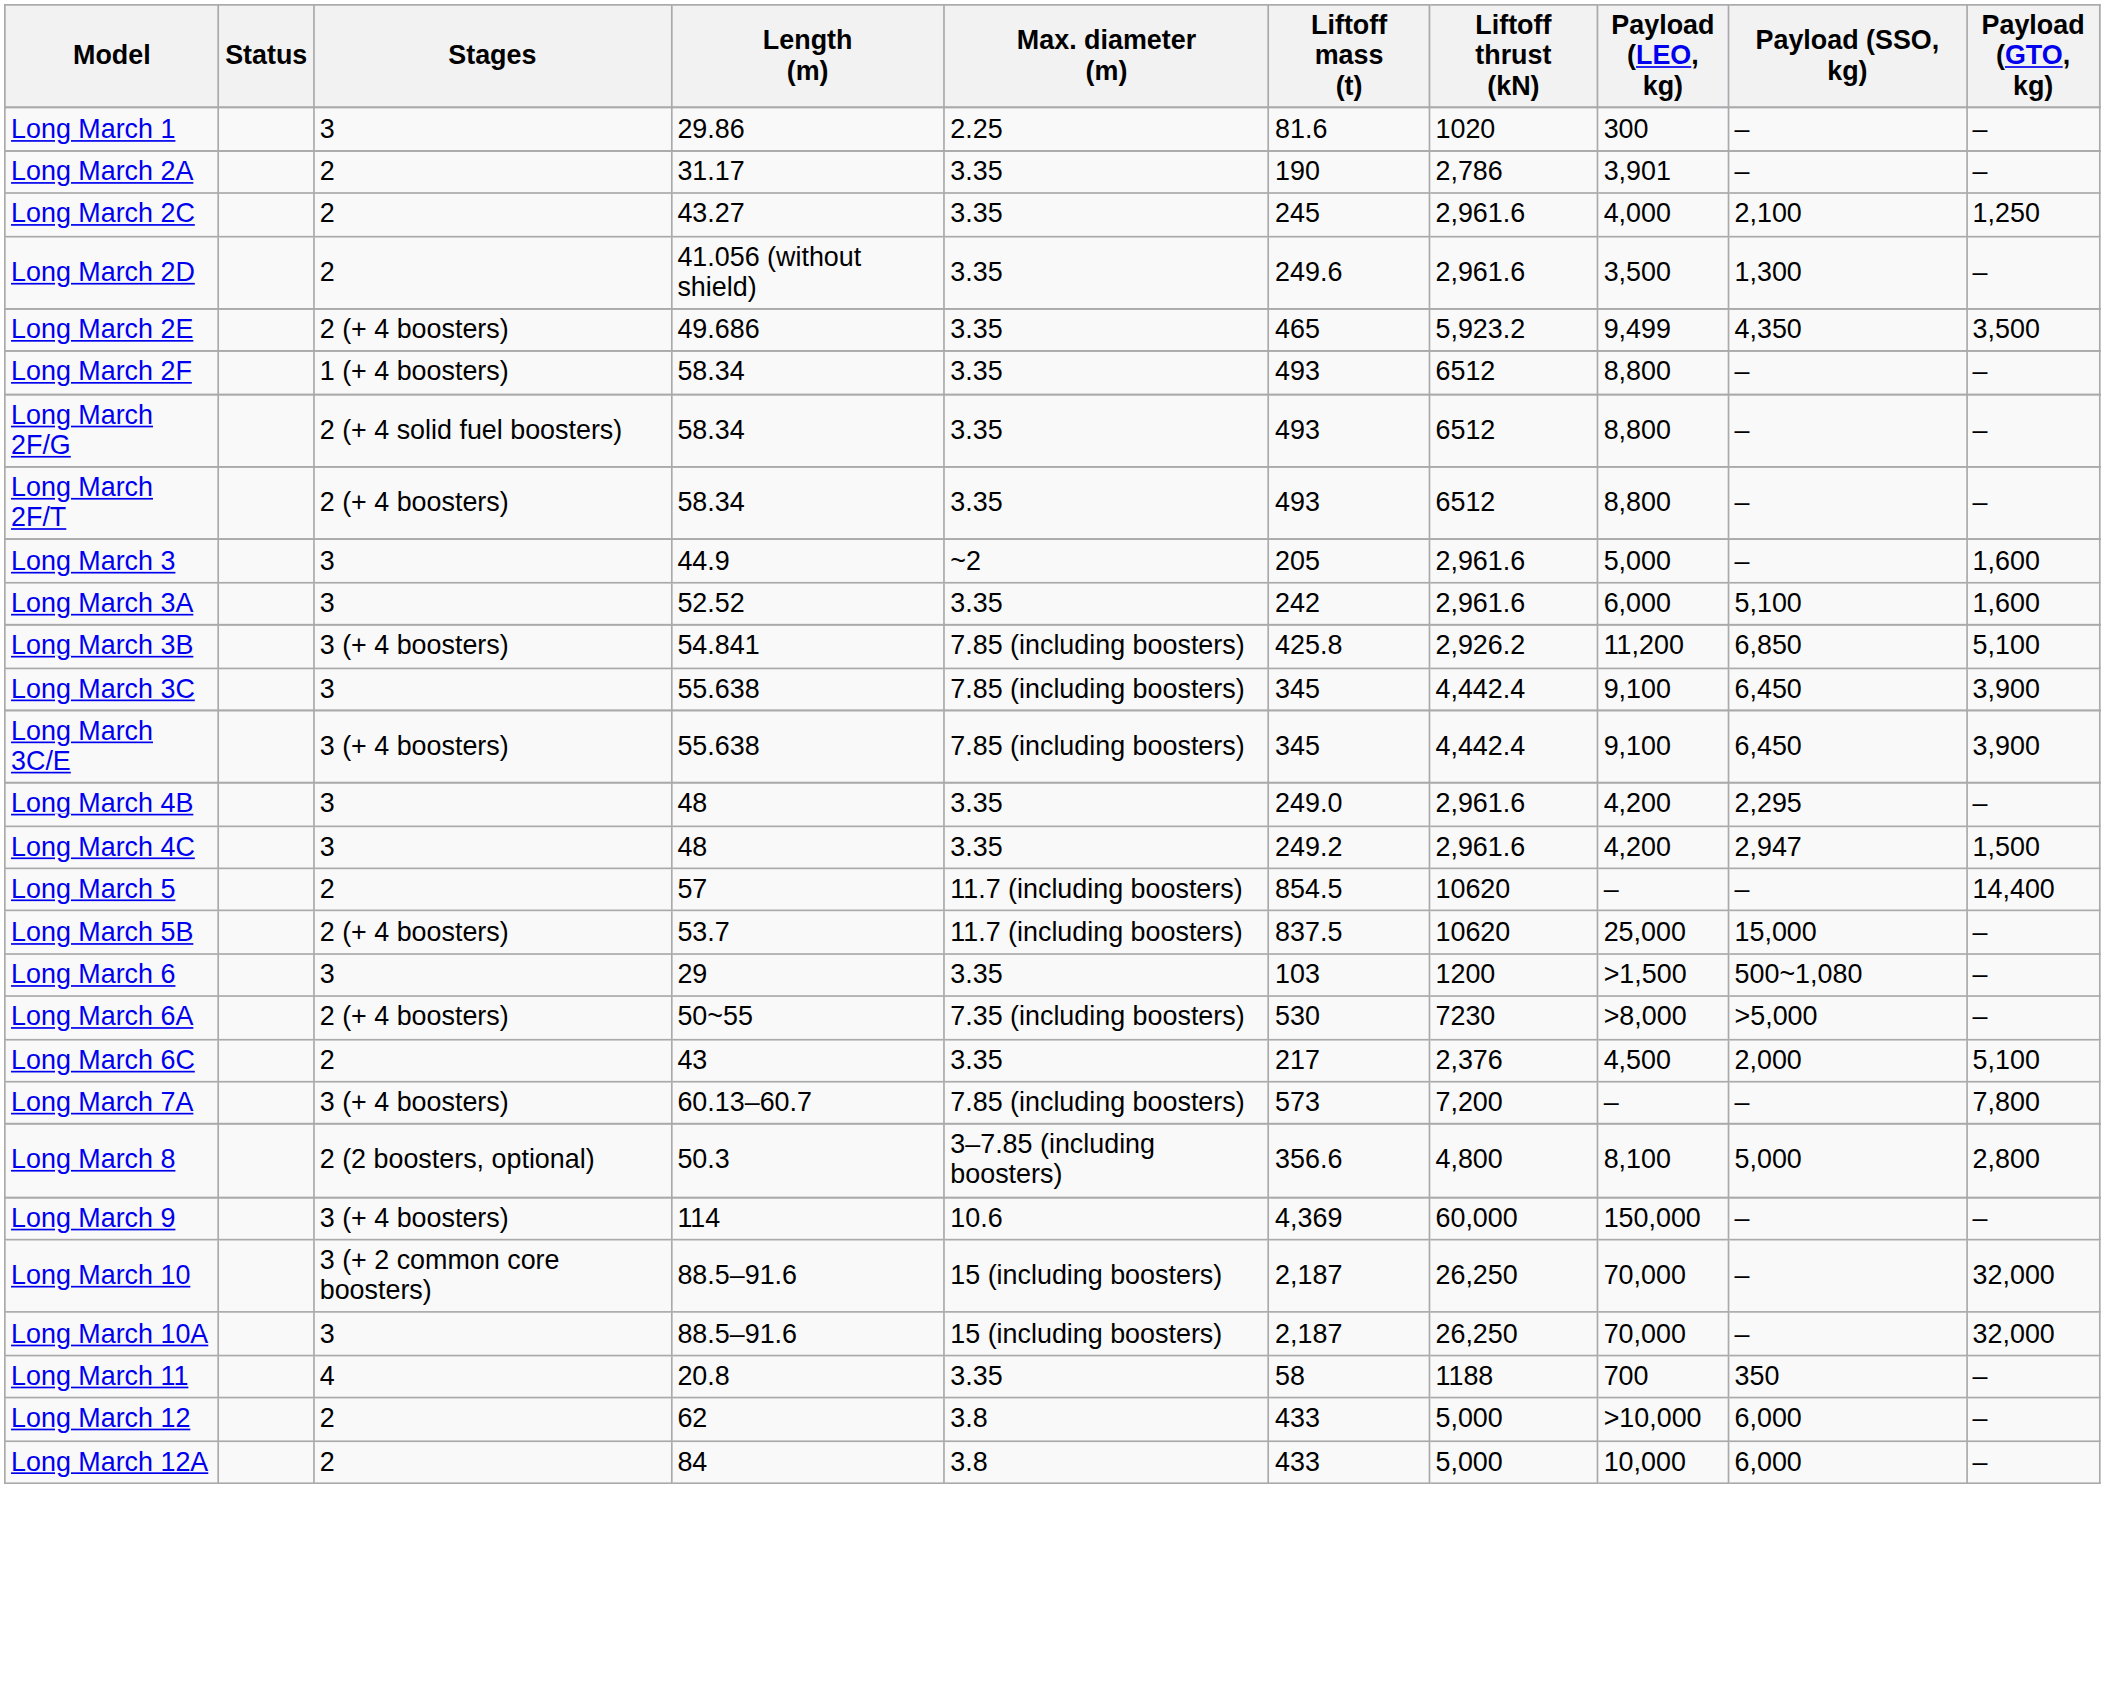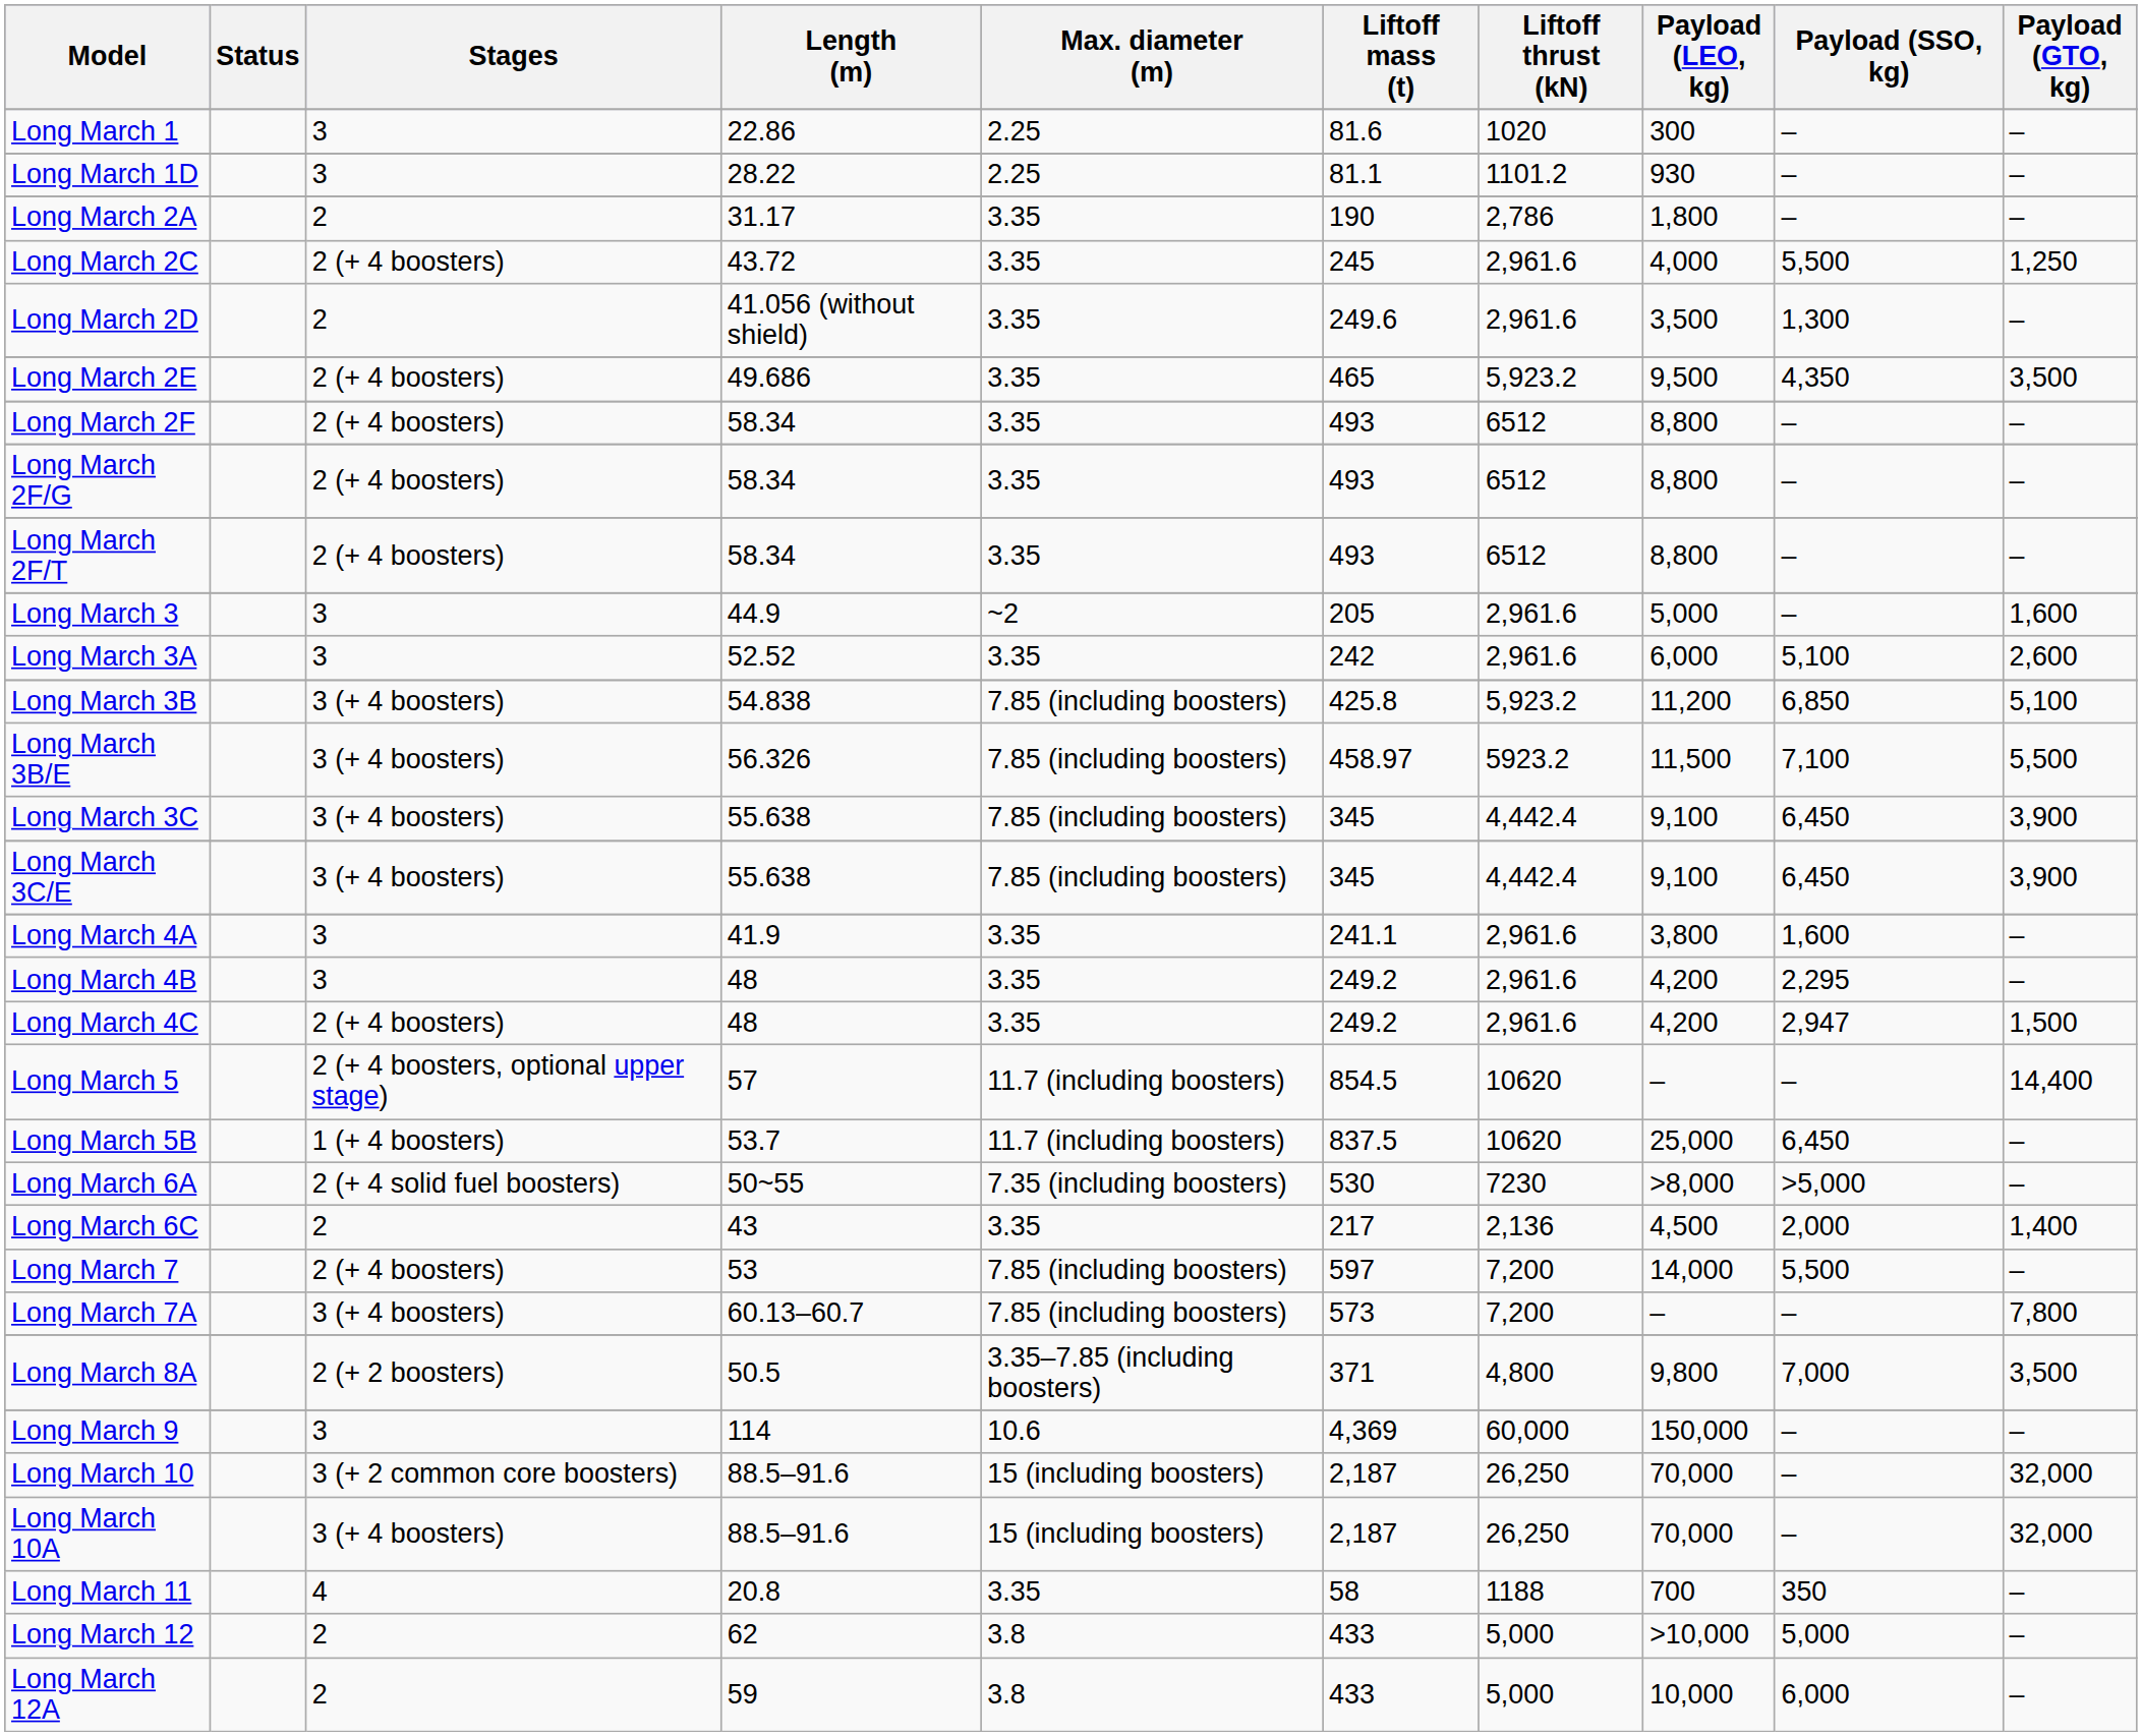Long March 1 | Length (m): 29.86 -> 22.86
+ row: Long March 1D | 3 | 28.22 | 2.25 | 81.1 | 1101.2 | 930 | – | –
Long March 2A | Payload (LEO, kg): 3,901 -> 1,800
Long March 2C | Stages: 2 -> 2 (+ 4 boosters)
Long March 2C | Length (m): 43.27 -> 43.72
Long March 2C | Payload (SSO, kg): 2,100 -> 5,500
Long March 2E | Payload (LEO, kg): 9,499 -> 9,500
Long March 2F | Stages: 1 (+ 4 boosters) -> 2 (+ 4 boosters)
Long March 2F/G | Stages: 2 (+ 4 solid fuel boosters) -> 2 (+ 4 boosters)
Long March 3A | Payload (GTO, kg): 1,600 -> 2,600
Long March 3B | Length (m): 54.841 -> 54.838
Long March 3B | Liftoff thrust (kN): 2,926.2 -> 5,923.2
+ row: Long March 3B/E | 3 (+ 4 boosters) | 56.326 | 7.85 (including boosters) | 458.97 | 5923.2 | 11,500 | 7,100 | 5,500
Long March 3C | Stages: 3 -> 3 (+ 4 boosters)
+ row: Long March 4A | 3 | 41.9 | 3.35 | 241.1 | 2,961.6 | 3,800 | 1,600 | –
Long March 4B | Liftoff mass (t): 249.0 -> 249.2
Long March 4C | Stages: 3 -> 2 (+ 4 boosters)
Long March 5 | Stages: 2 -> 2 (+ 4 boosters, optional upper stage)
Long March 5B | Stages: 2 (+ 4 boosters) -> 1 (+ 4 boosters)
Long March 5B | Payload (SSO, kg): 15,000 -> 6,450
- row: Long March 6 | 3 | 29 | 3.35 | 103 | 1200 | >1,500 | 500~1,080 | –
Long March 6A | Stages: 2 (+ 4 boosters) -> 2 (+ 4 solid fuel boosters)
Long March 6C | Liftoff thrust (kN): 2,376 -> 2,136
Long March 6C | Payload (GTO, kg): 5,100 -> 1,400
+ row: Long March 7 | 2 (+ 4 boosters) | 53 | 7.85 (including boosters) | 597 | 7,200 | 14,000 | 5,500 | –
- row: Long March 8 | 2 (2 boosters, optional) | 50.3 | 3–7.85 (including boosters) | 356.6 | 4,800 | 8,100 | 5,000 | 2,800
+ row: Long March 8A | 2 (+ 2 boosters) | 50.5 | 3.35–7.85 (including boosters) | 371 | 4,800 | 9,800 | 7,000 | 3,500
Long March 9 | Stages: 3 (+ 4 boosters) -> 3
Long March 10A | Stages: 3 -> 3 (+ 4 boosters)
Long March 12 | Payload (SSO, kg): 6,000 -> 5,000
Long March 12A | Length (m): 84 -> 59
